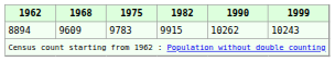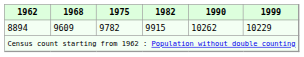8894 | 1975: 9783 -> 9782
8894 | 1999: 10243 -> 10229
